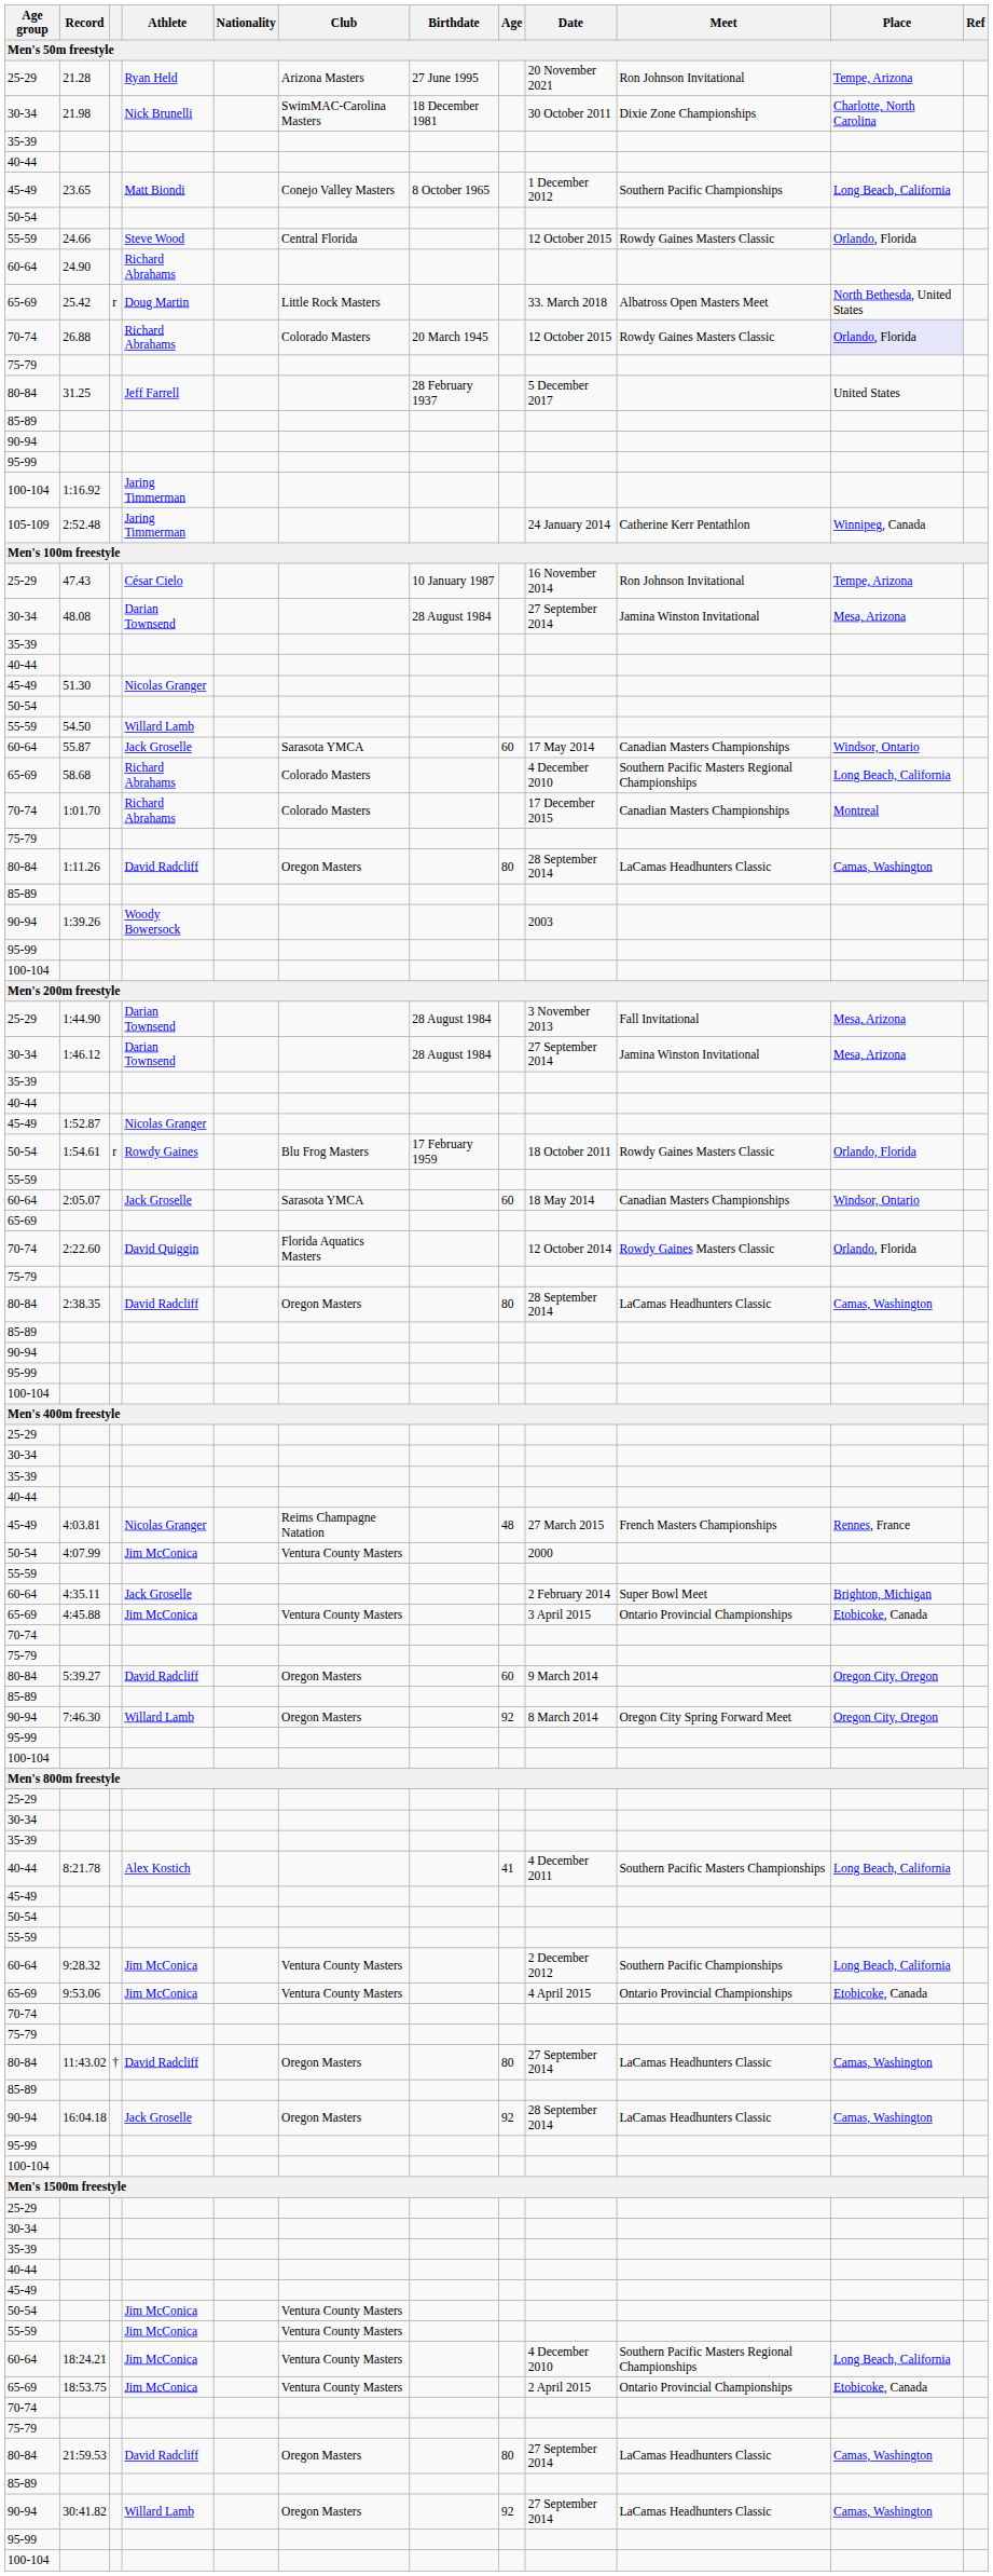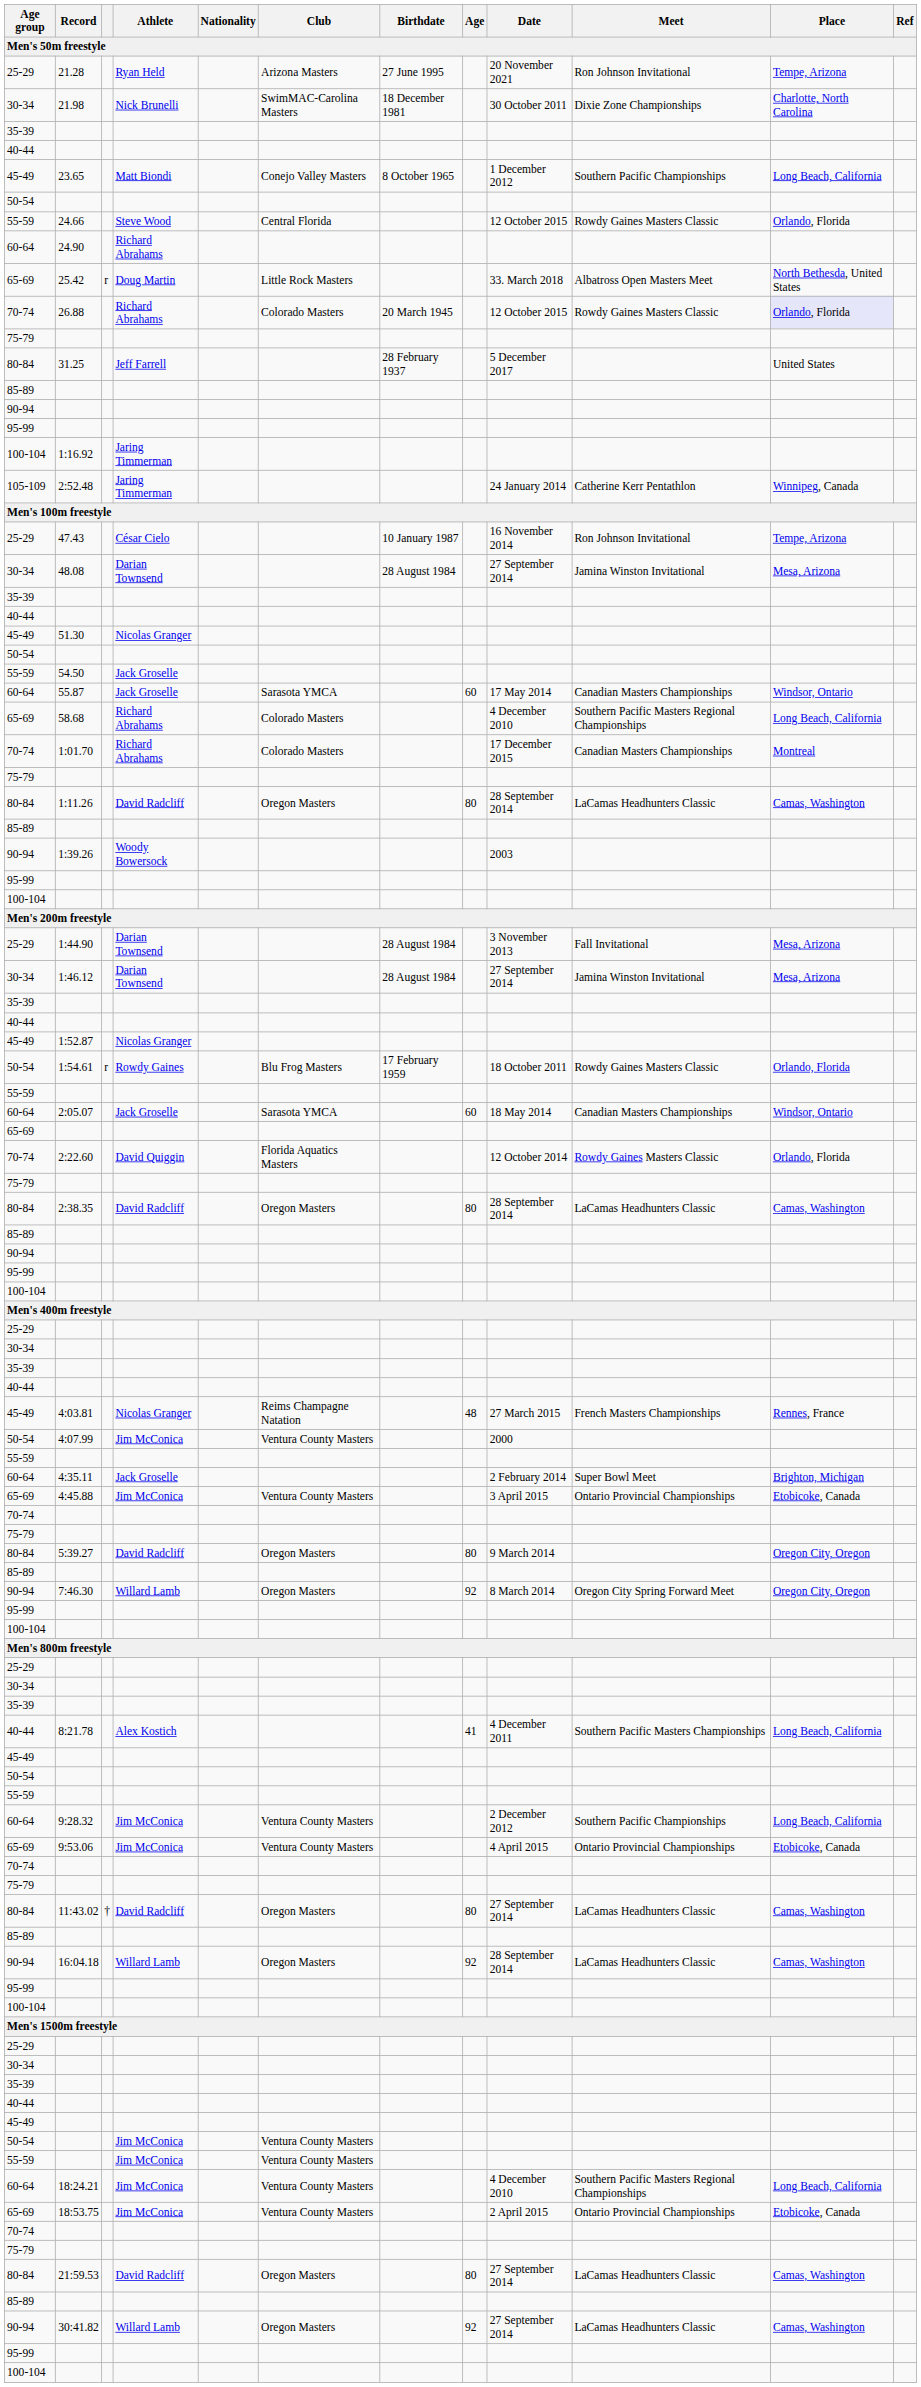54.50 | Athlete: Willard Lamb -> Jack Groselle
5:39.27 | Age: 60 -> 80
16:04.18 | Athlete: Jack Groselle -> Willard Lamb
